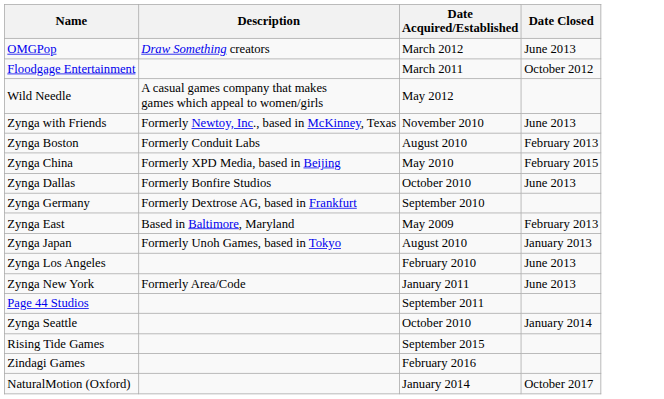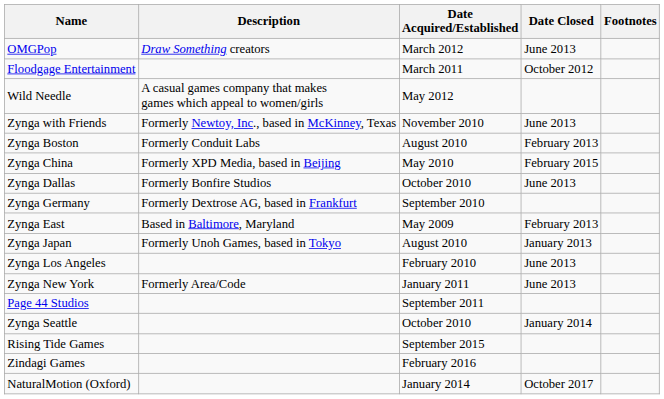+ column: Footnotes
